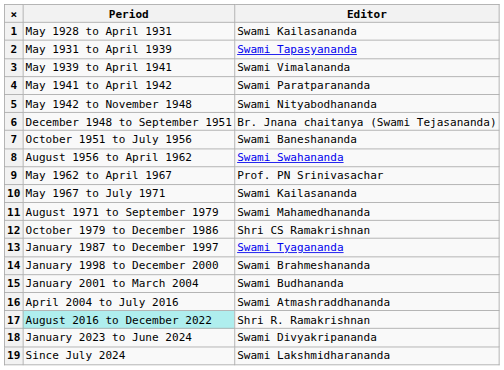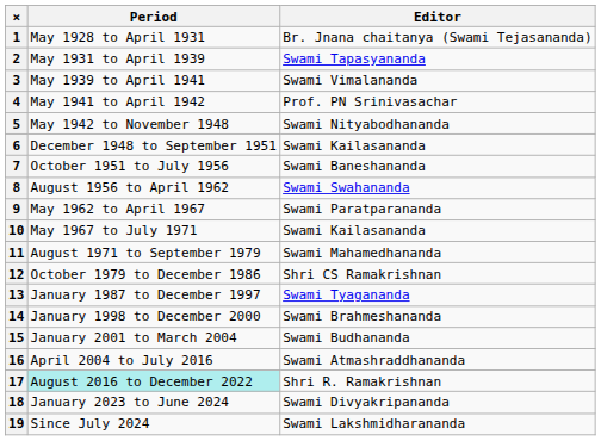1 | Editor: Swami Kailasananda -> Br. Jnana chaitanya (Swami Tejasananda)
4 | Editor: Swami Paratparananda -> Prof. PN Srinivasachar
6 | Editor: Br. Jnana chaitanya (Swami Tejasananda) -> Swami Kailasananda
9 | Editor: Prof. PN Srinivasachar -> Swami Paratparananda
